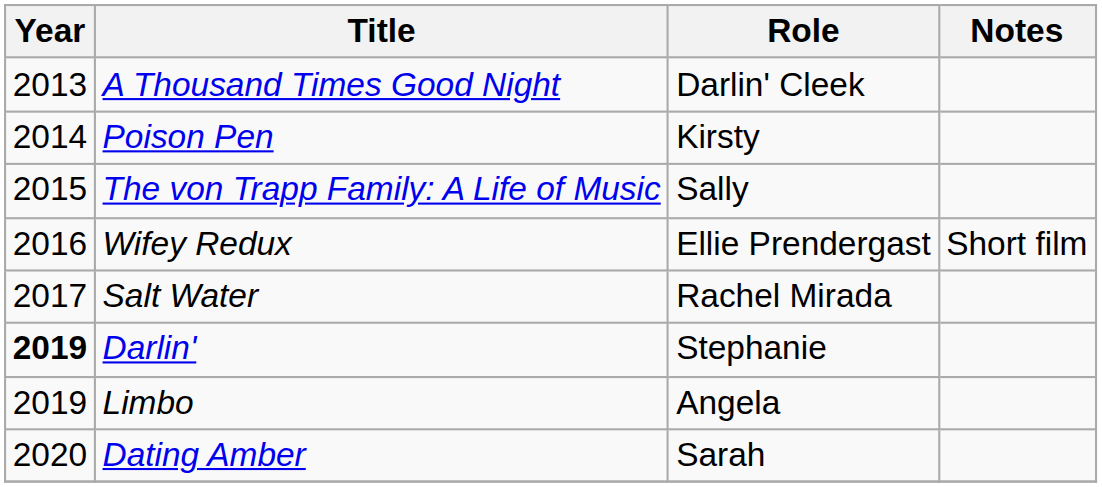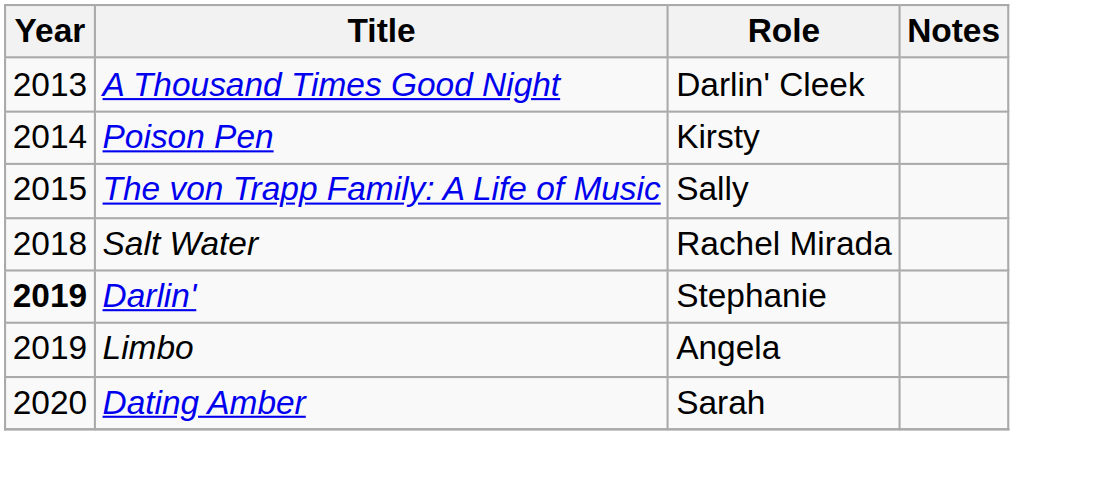- row: 2016 | Wifey Redux | Ellie Prendergast | Short film
Salt Water | Year: 2017 -> 2018
